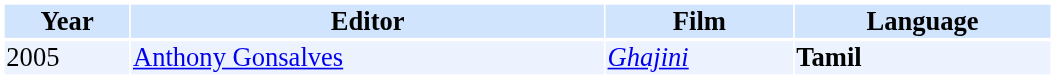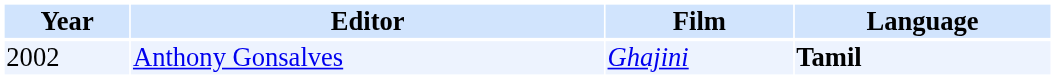Anthony Gonsalves | Year: 2005 -> 2002
